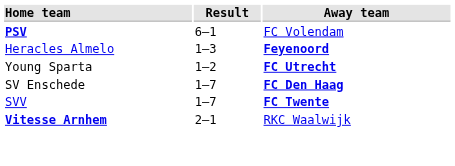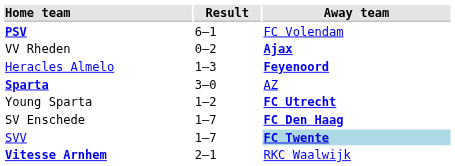+ row: VV Rheden | 0–2 | Ajax
+ row: Sparta | 3–0 | AZ
SVV | Away team: no background -> lightblue background
